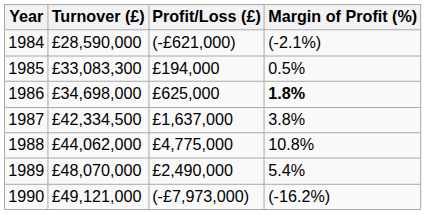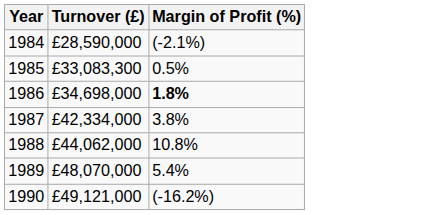- column: Profit/Loss (£) | (-£621,000) | £194,000 | £625,000 | £1,637,000 | £4,775,000 | £2,490,000 | (-£7,973,000)
1987 | Turnover (£): £42,334,500 -> £42,334,000
